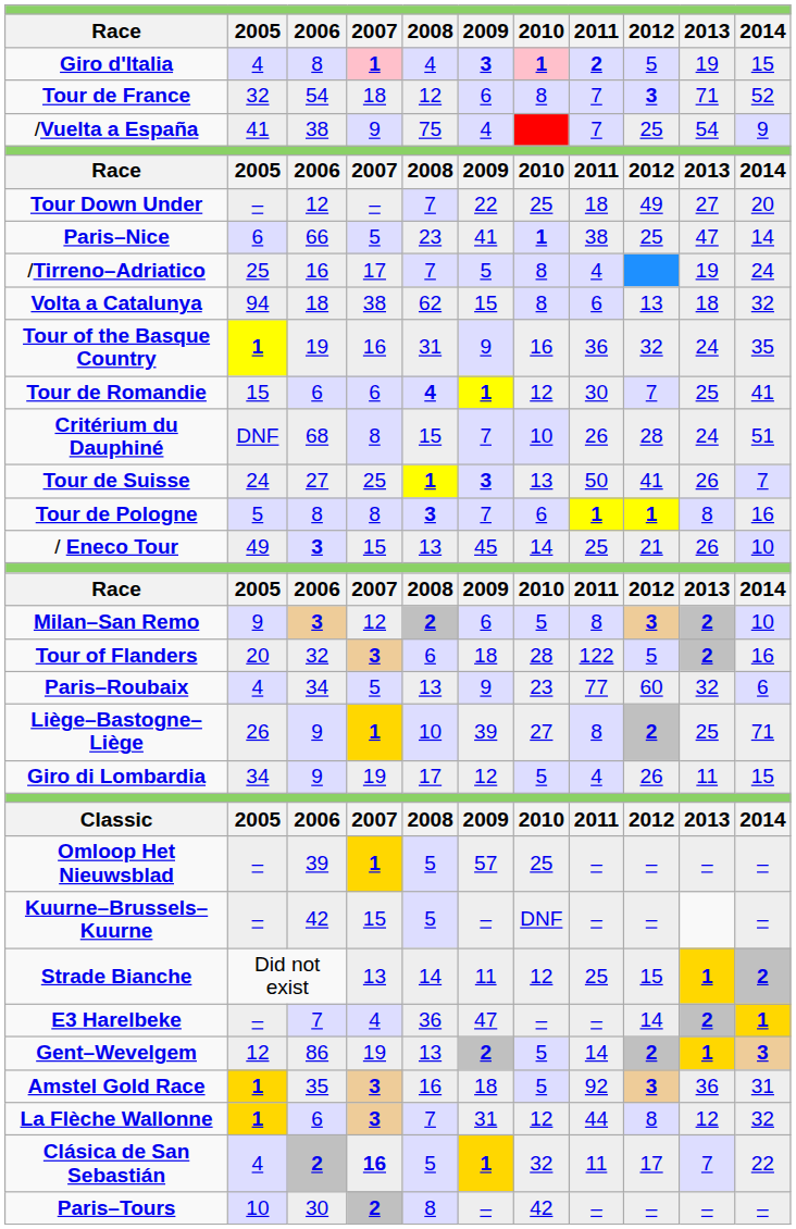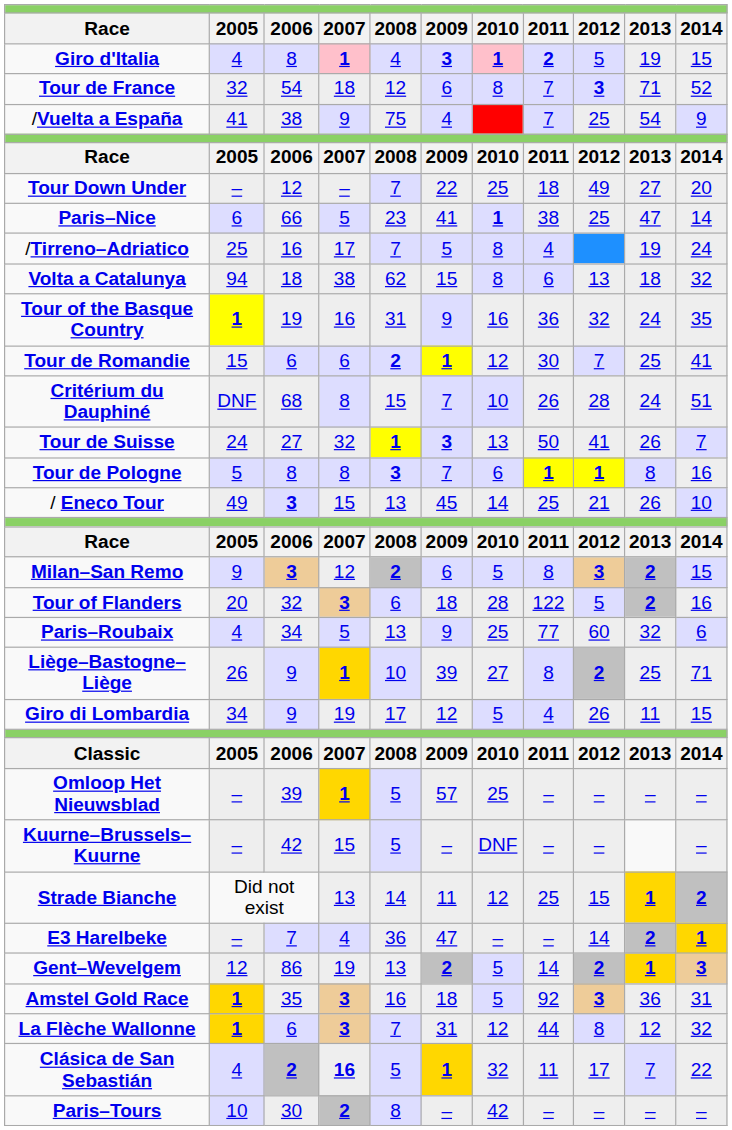Tour de Romandie | column 5: 4 -> 2
Tour de Suisse | column 4: 25 -> 32
Milan–San Remo | column 11: 10 -> 15
Paris–Roubaix | column 7: 23 -> 25
